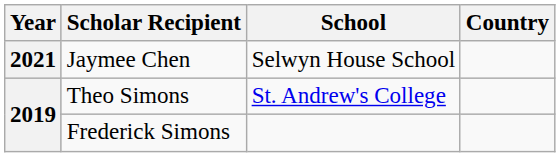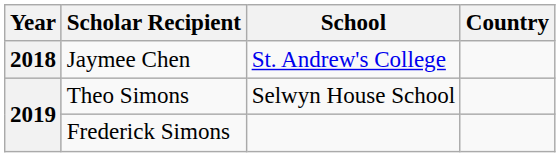Jaymee Chen | Year: 2021 -> 2018
Jaymee Chen | School: Selwyn House School -> St. Andrew's College
Theo Simons | School: St. Andrew's College -> Selwyn House School
